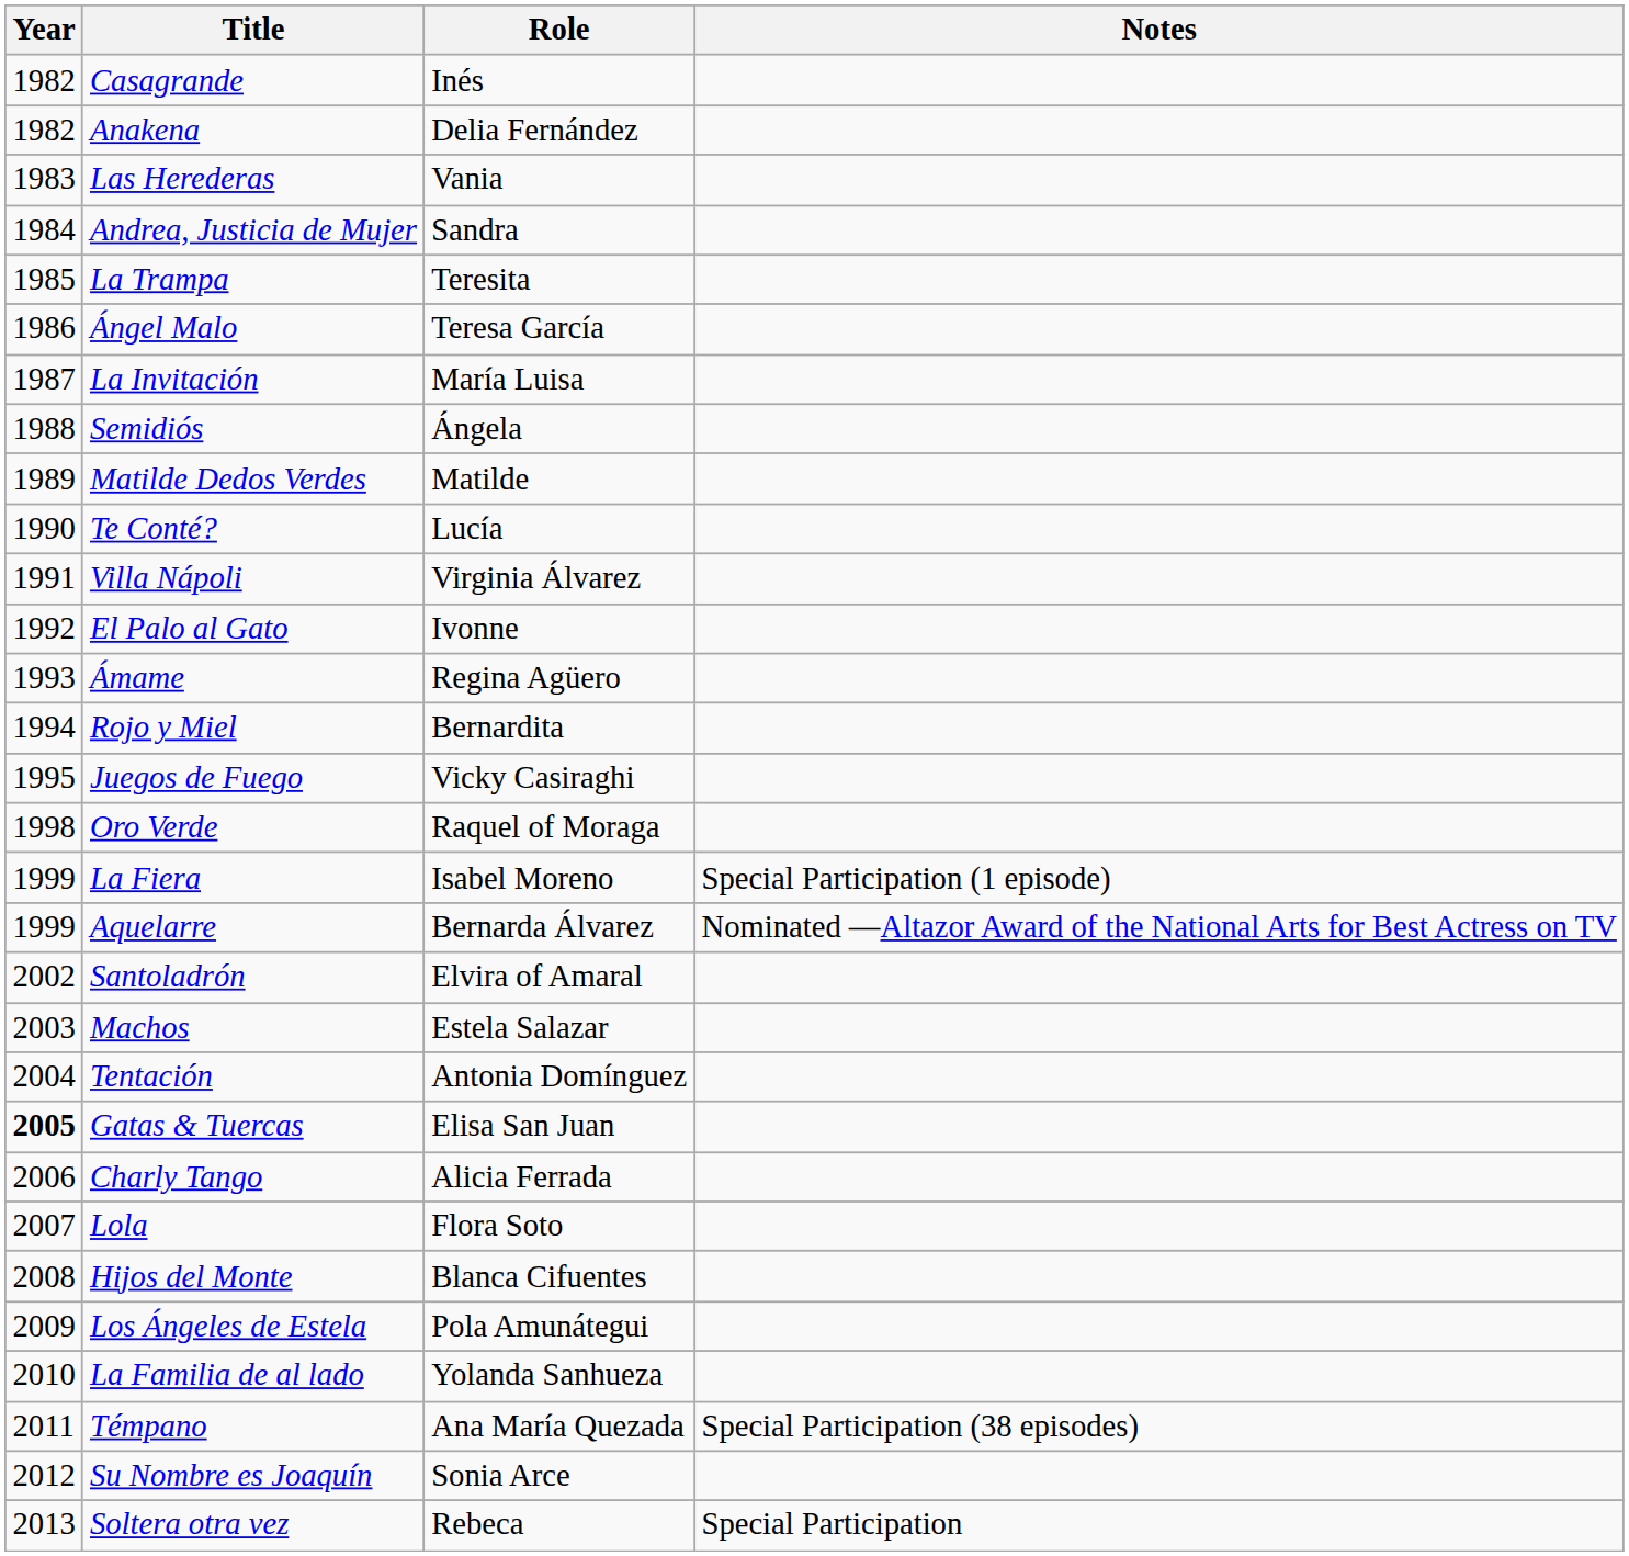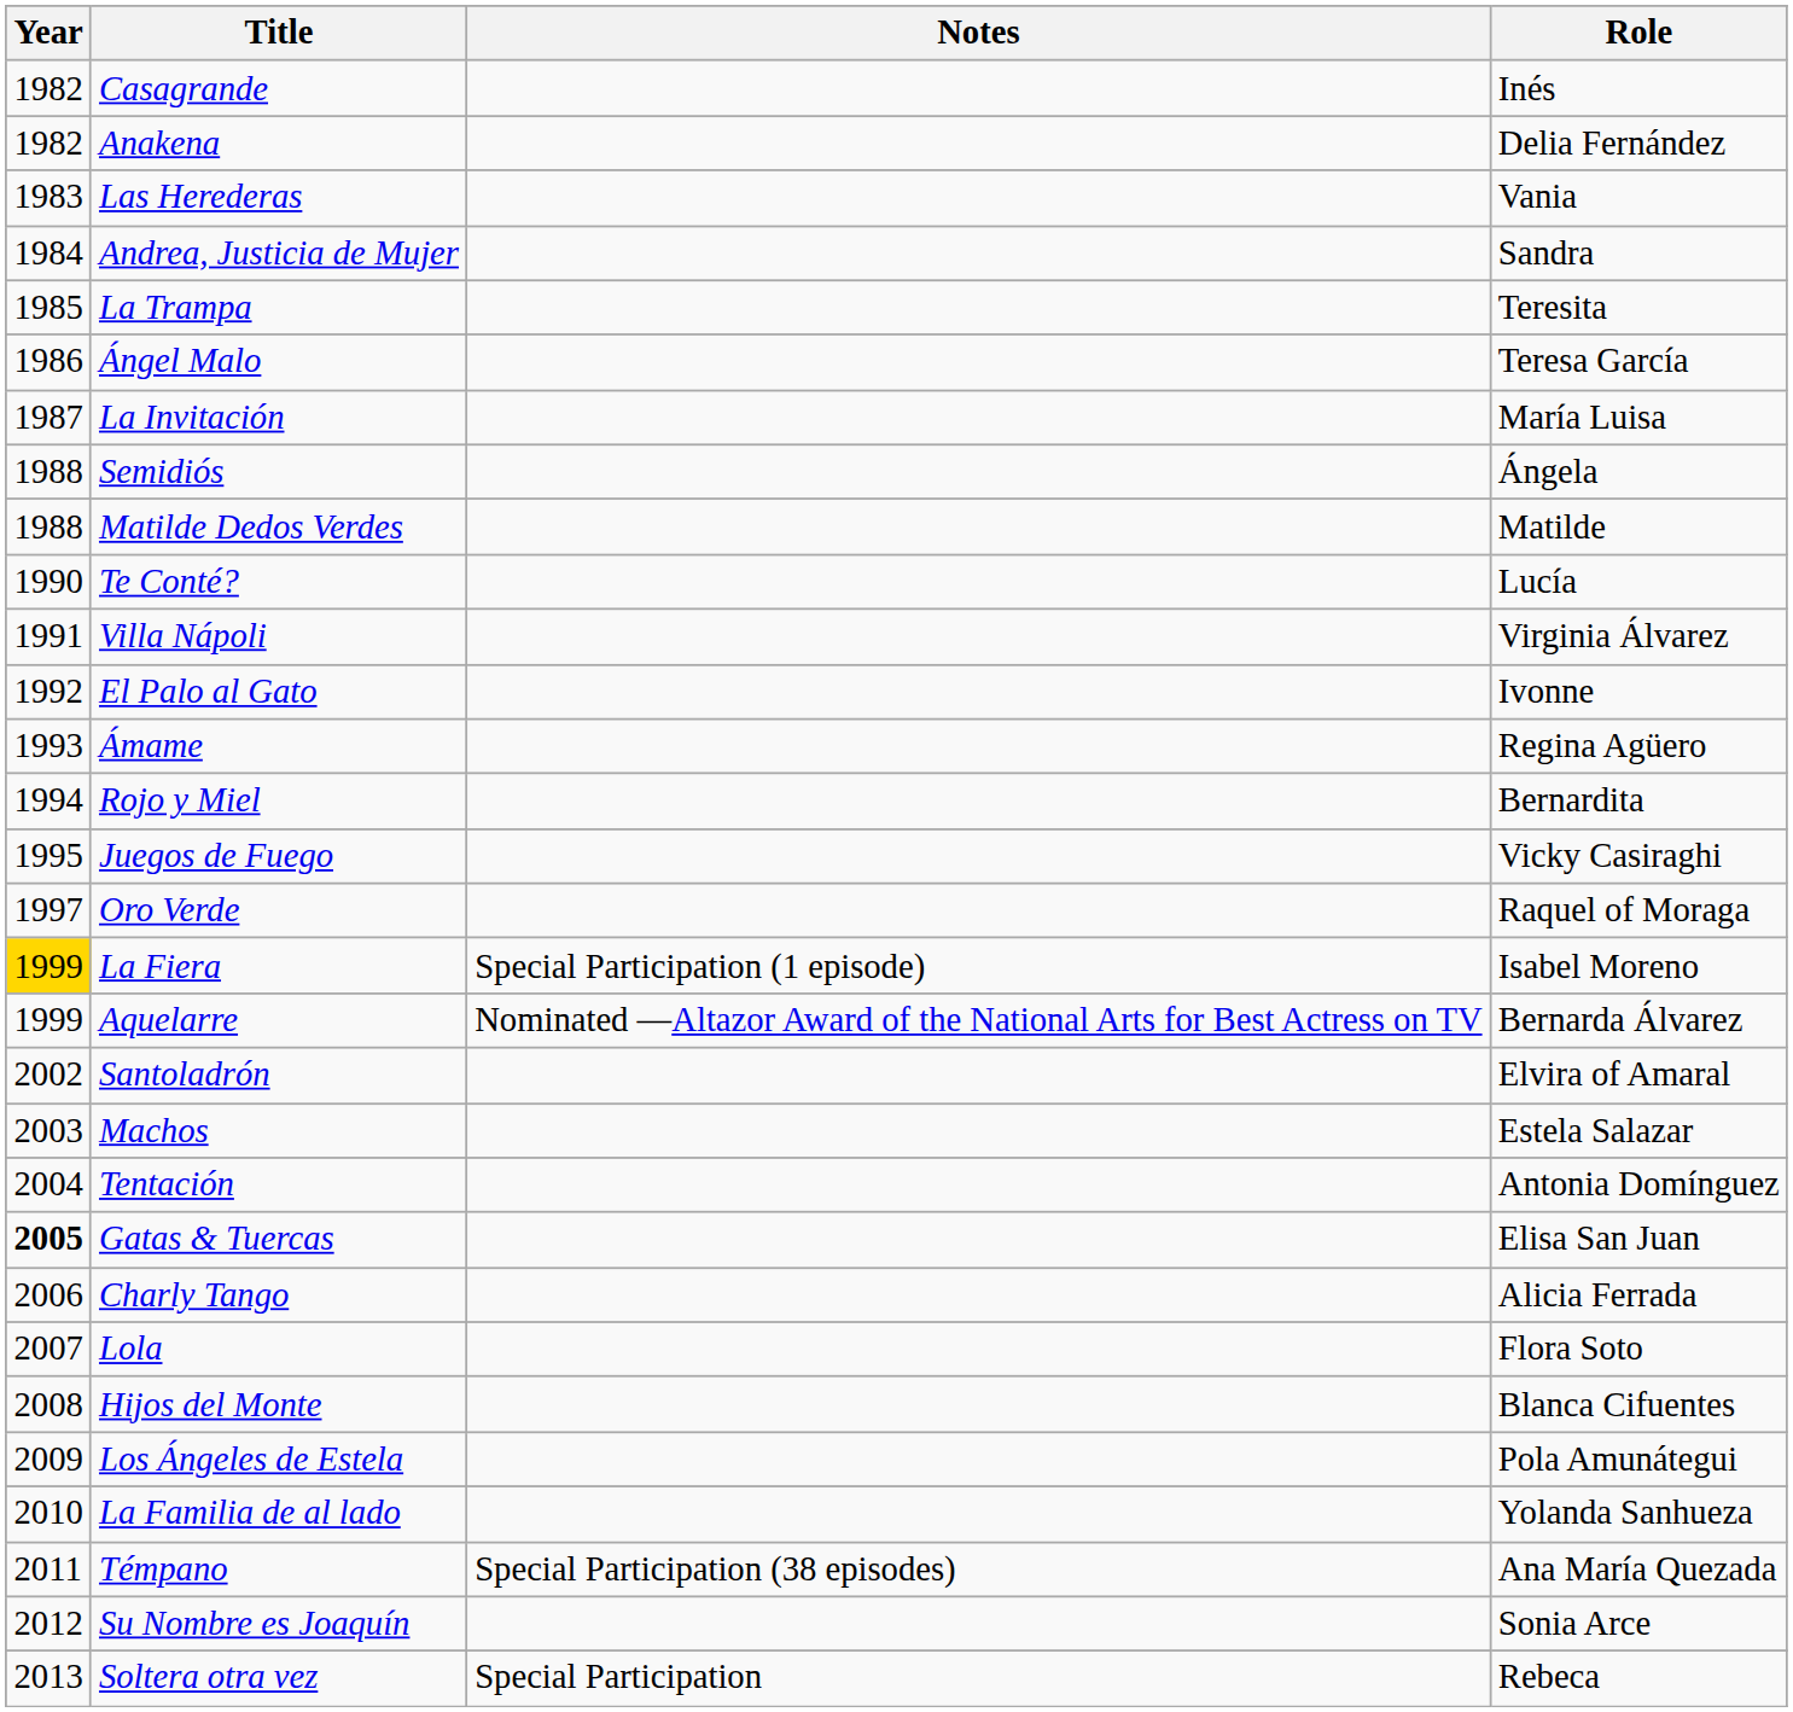columns swapped: Role <-> Notes
Matilde Dedos Verdes | Year: 1989 -> 1988
Oro Verde | Year: 1998 -> 1997
La Fiera | Year: no background -> gold background
